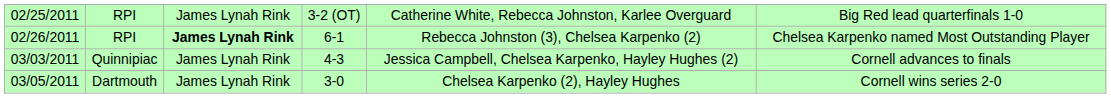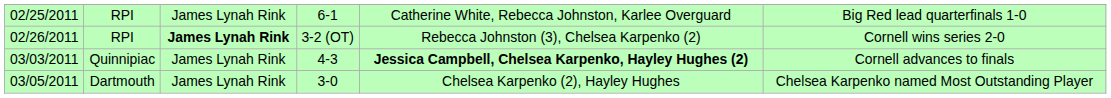02/25/2011 | column 4: 3-2 (OT) -> 6-1
02/26/2011 | column 4: 6-1 -> 3-2 (OT)
02/26/2011 | column 6: Chelsea Karpenko named Most Outstanding Player -> Cornell wins series 2-0
03/03/2011 | column 5: normal -> bold
03/05/2011 | column 6: Cornell wins series 2-0 -> Chelsea Karpenko named Most Outstanding Player
